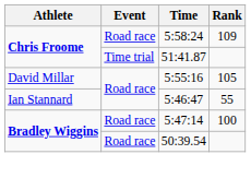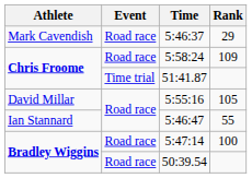+ row: Mark Cavendish | Road race | 5:46:37 | 29
